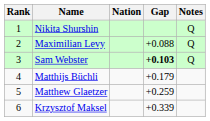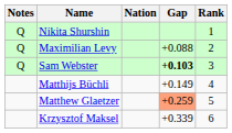columns swapped: Rank <-> Notes
Matthijs Büchli | Gap: +0.179 -> +0.149
Matthew Glaetzer | Gap: no background -> lightsalmon background
